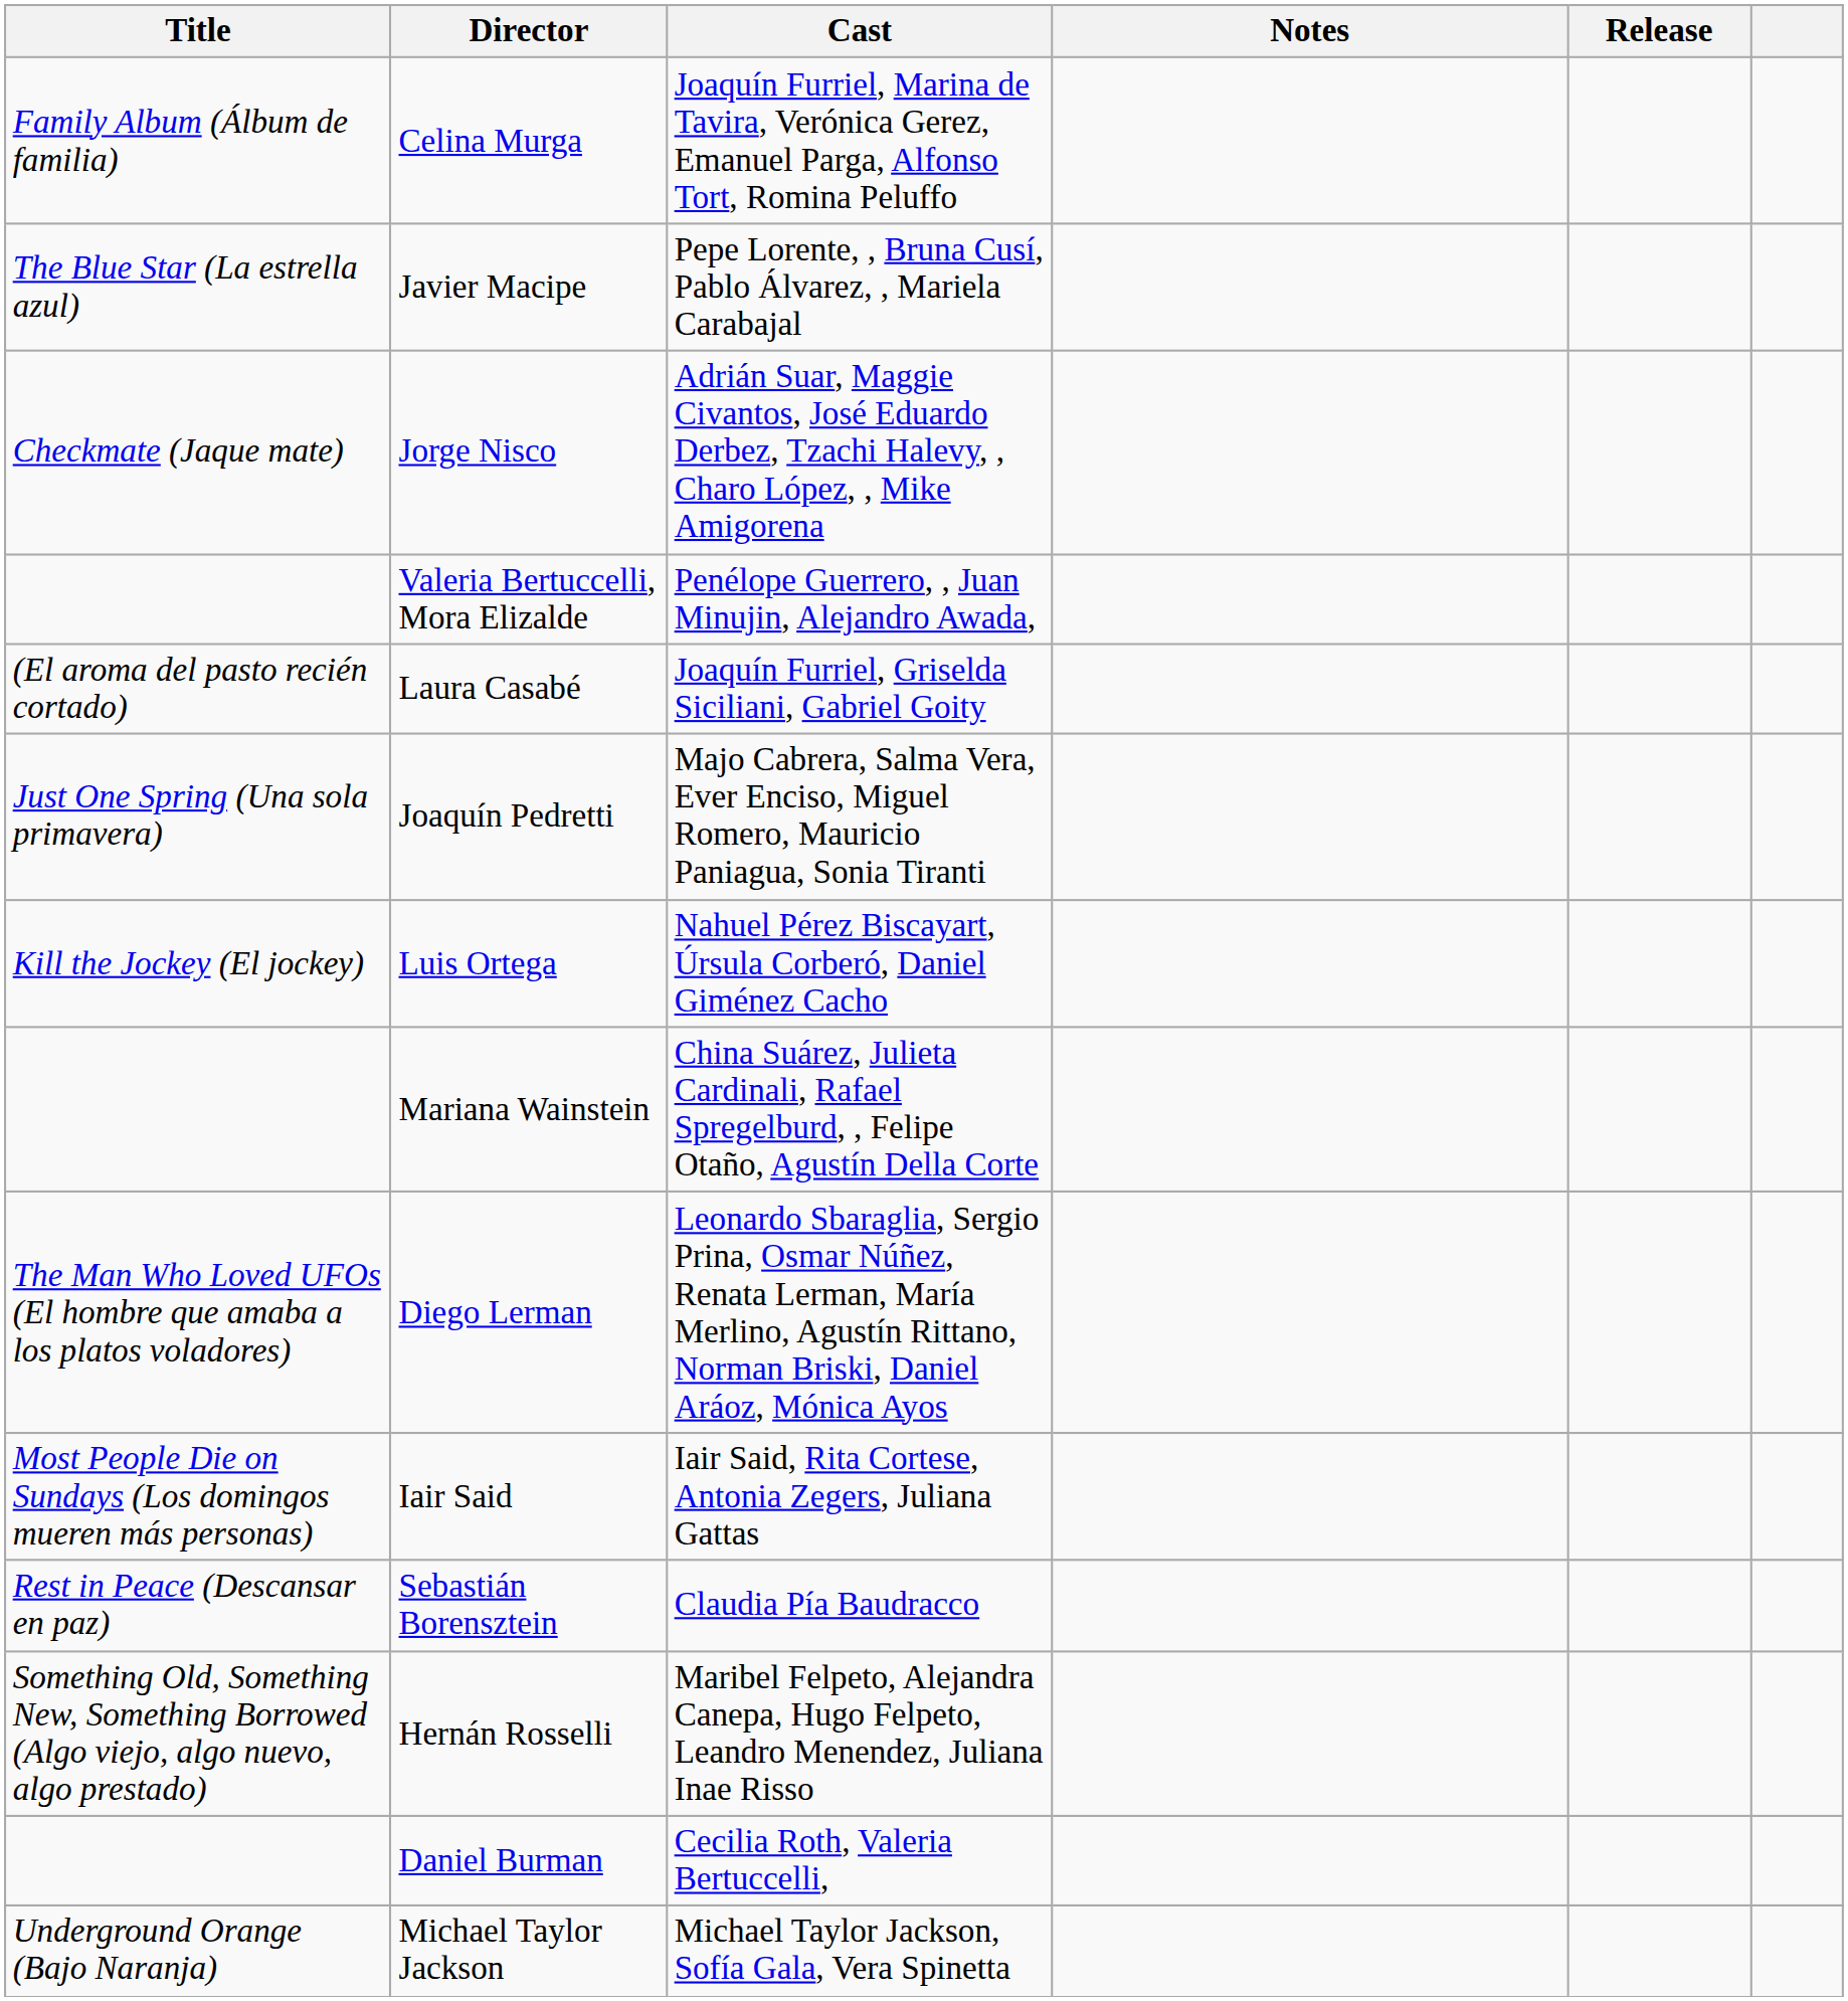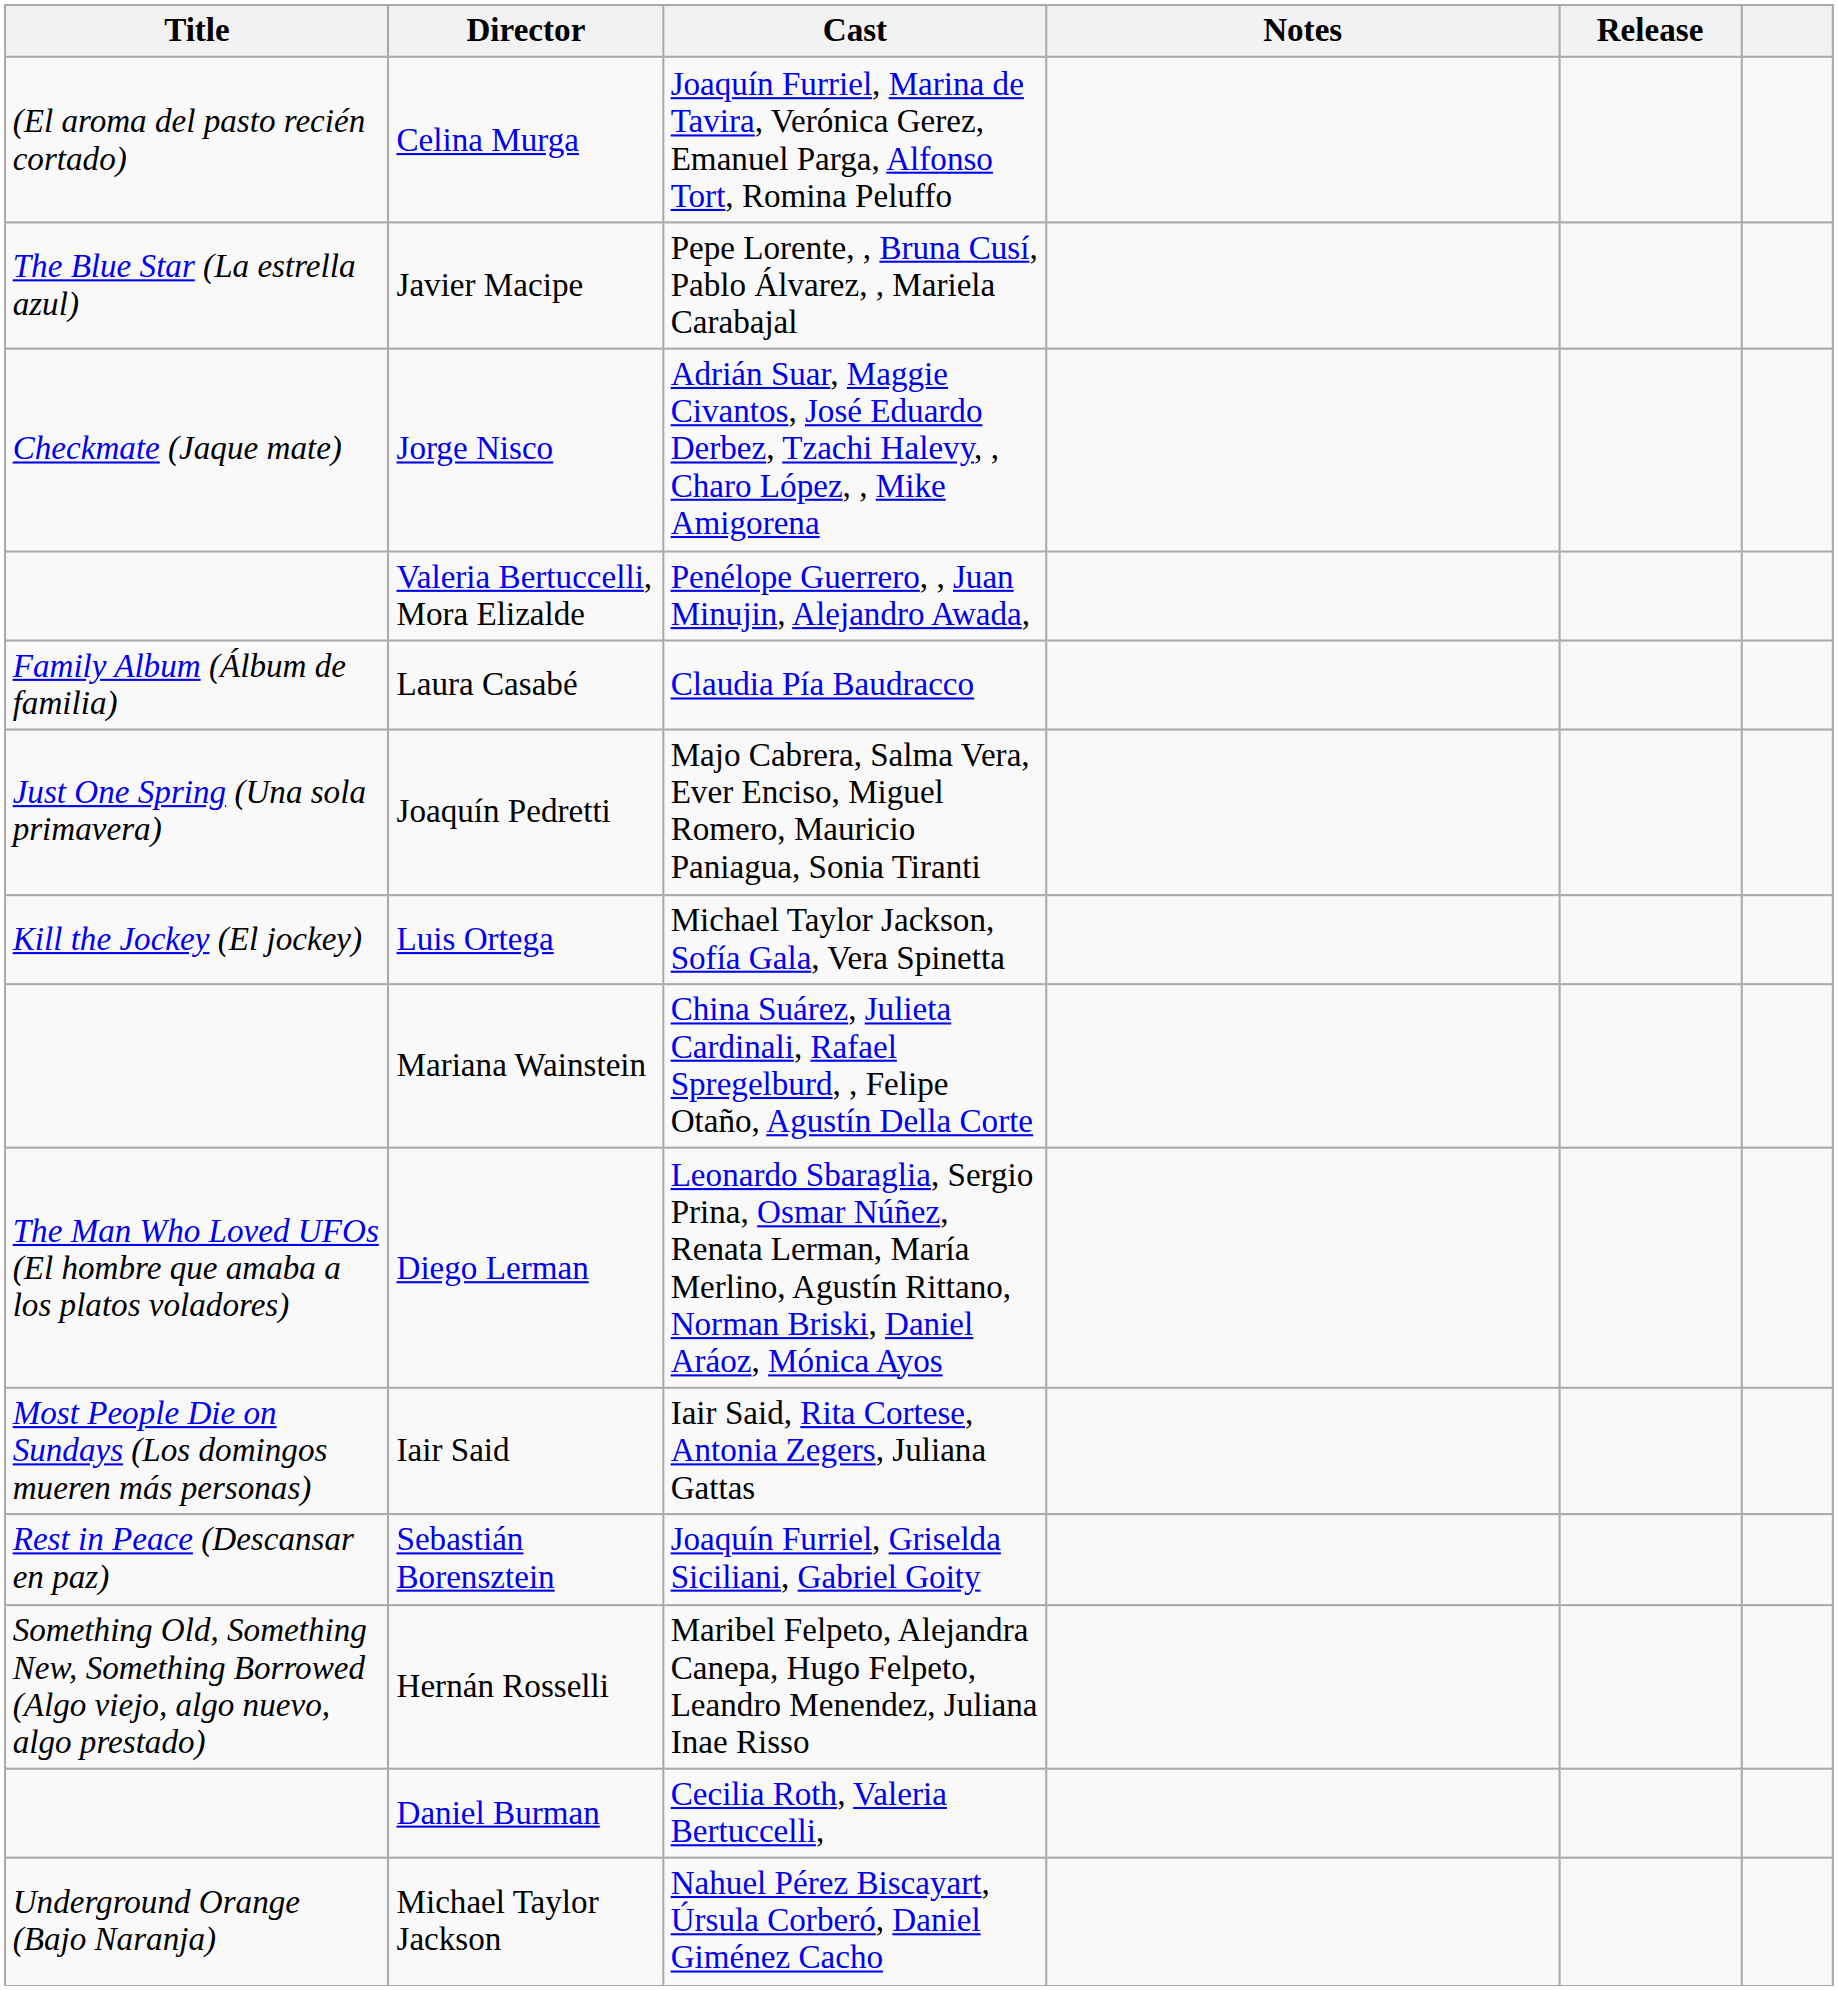Celina Murga | Title: Family Album (Álbum de familia) -> (El aroma del pasto recién cortado)
Laura Casabé | Title: (El aroma del pasto recién cortado) -> Family Album (Álbum de familia)
Laura Casabé | Cast: Joaquín Furriel, Griselda Siciliani, Gabriel Goity -> Claudia Pía Baudracco
Luis Ortega | Cast: Nahuel Pérez Biscayart, Úrsula Corberó, Daniel Giménez Cacho -> Michael Taylor Jackson, Sofía Gala, Vera Spinetta
Sebastián Borensztein | Cast: Claudia Pía Baudracco -> Joaquín Furriel, Griselda Siciliani, Gabriel Goity
Michael Taylor Jackson | Cast: Michael Taylor Jackson, Sofía Gala, Vera Spinetta -> Nahuel Pérez Biscayart, Úrsula Corberó, Daniel Giménez Cacho
